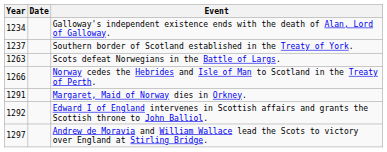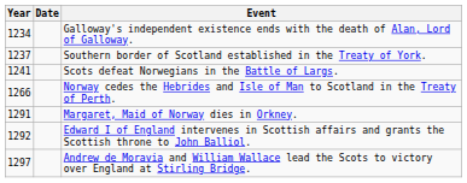Scots defeat Norwegians in the Battle of Largs. | Year: 1263 -> 1241
